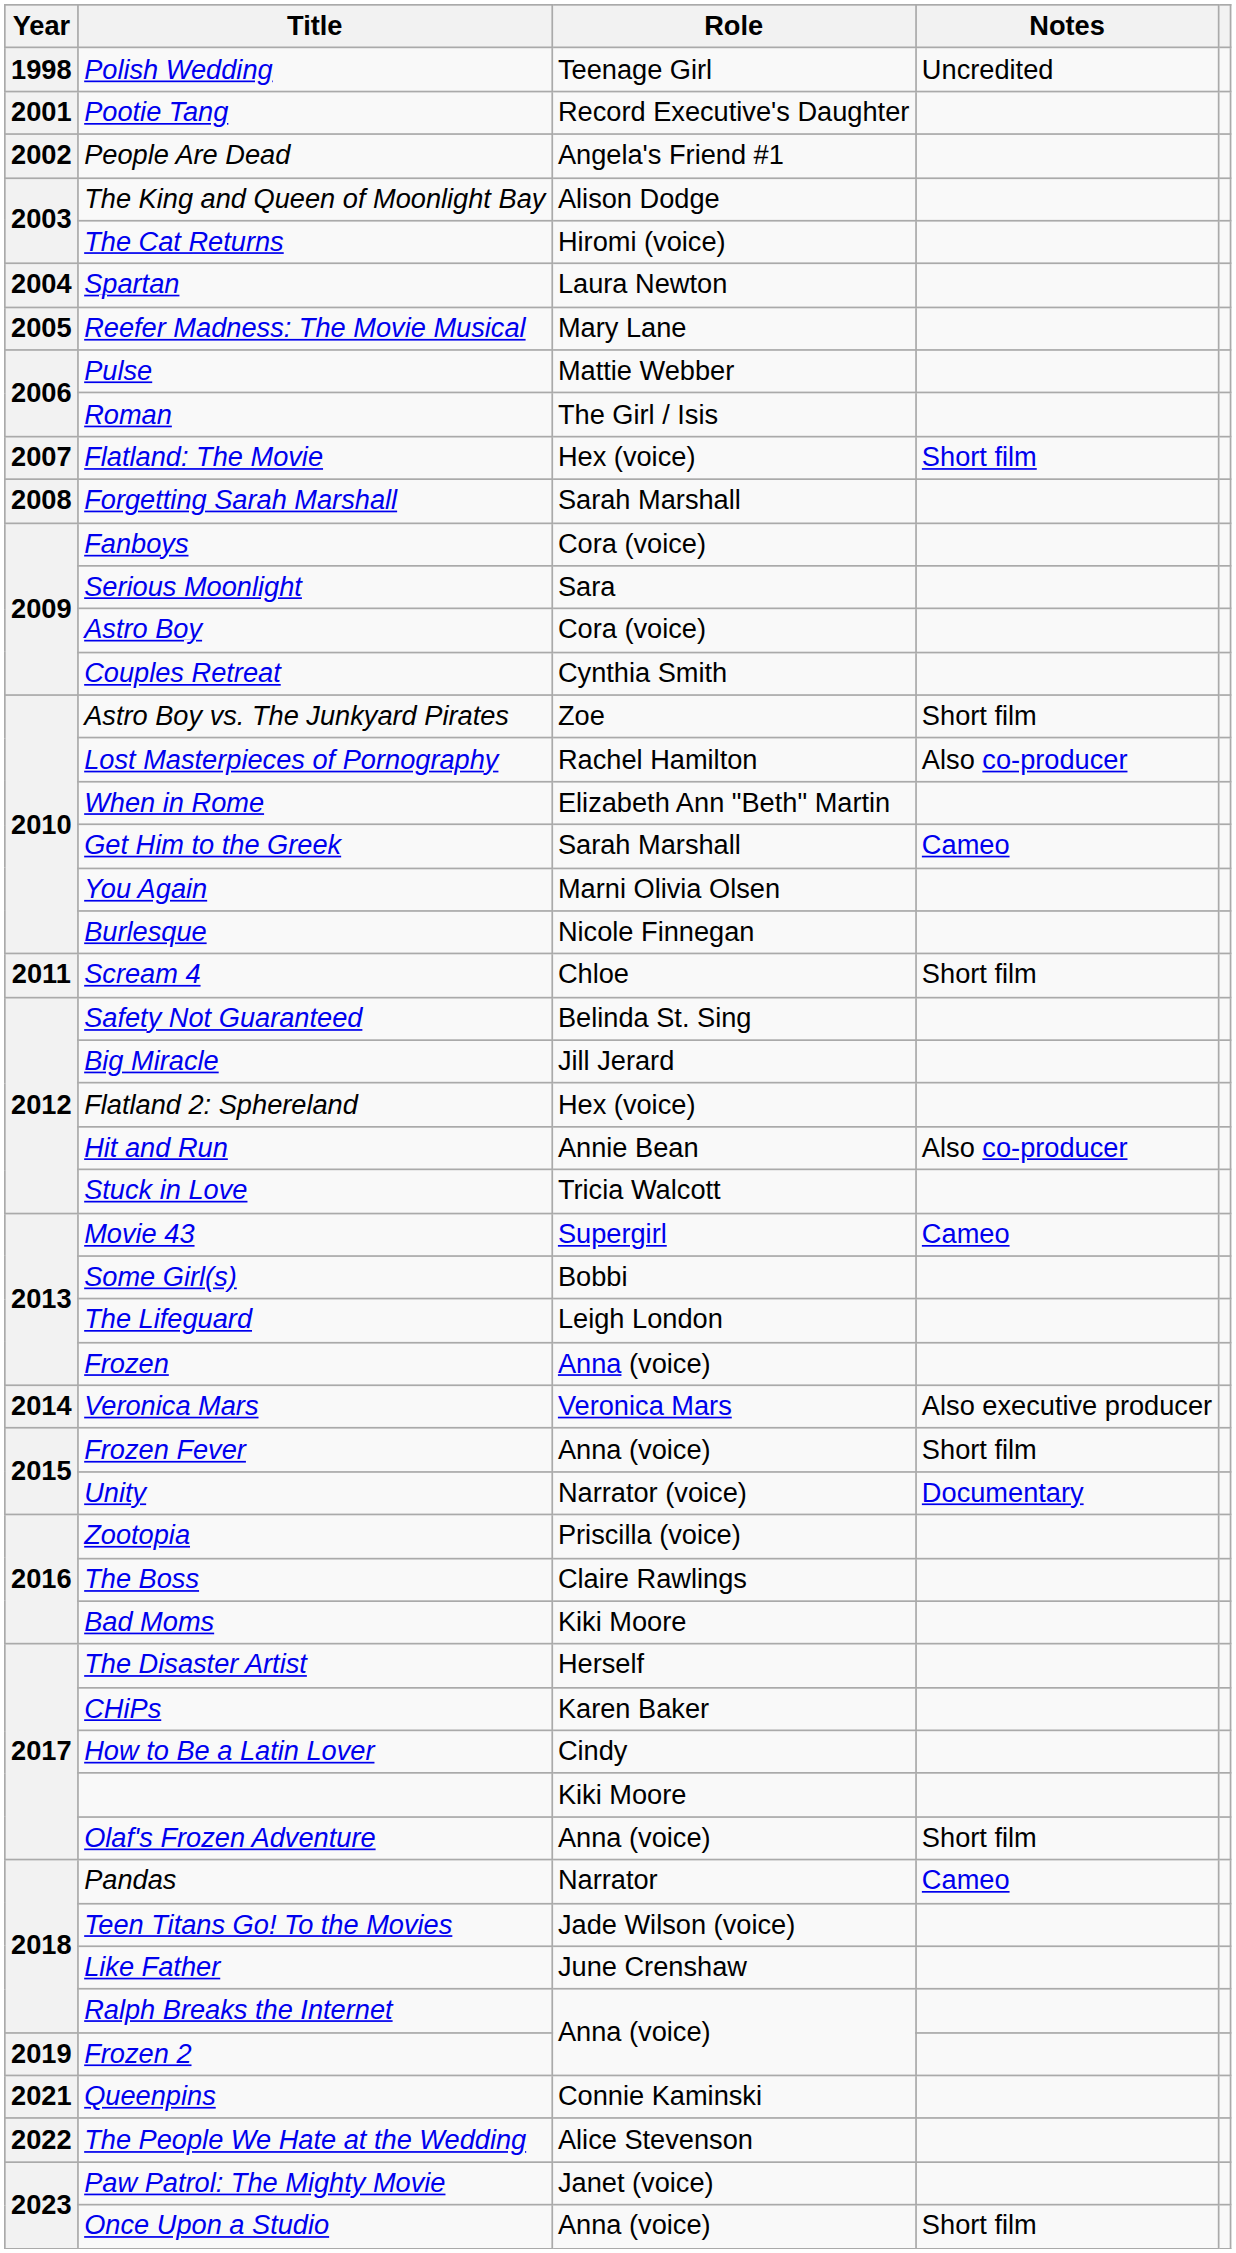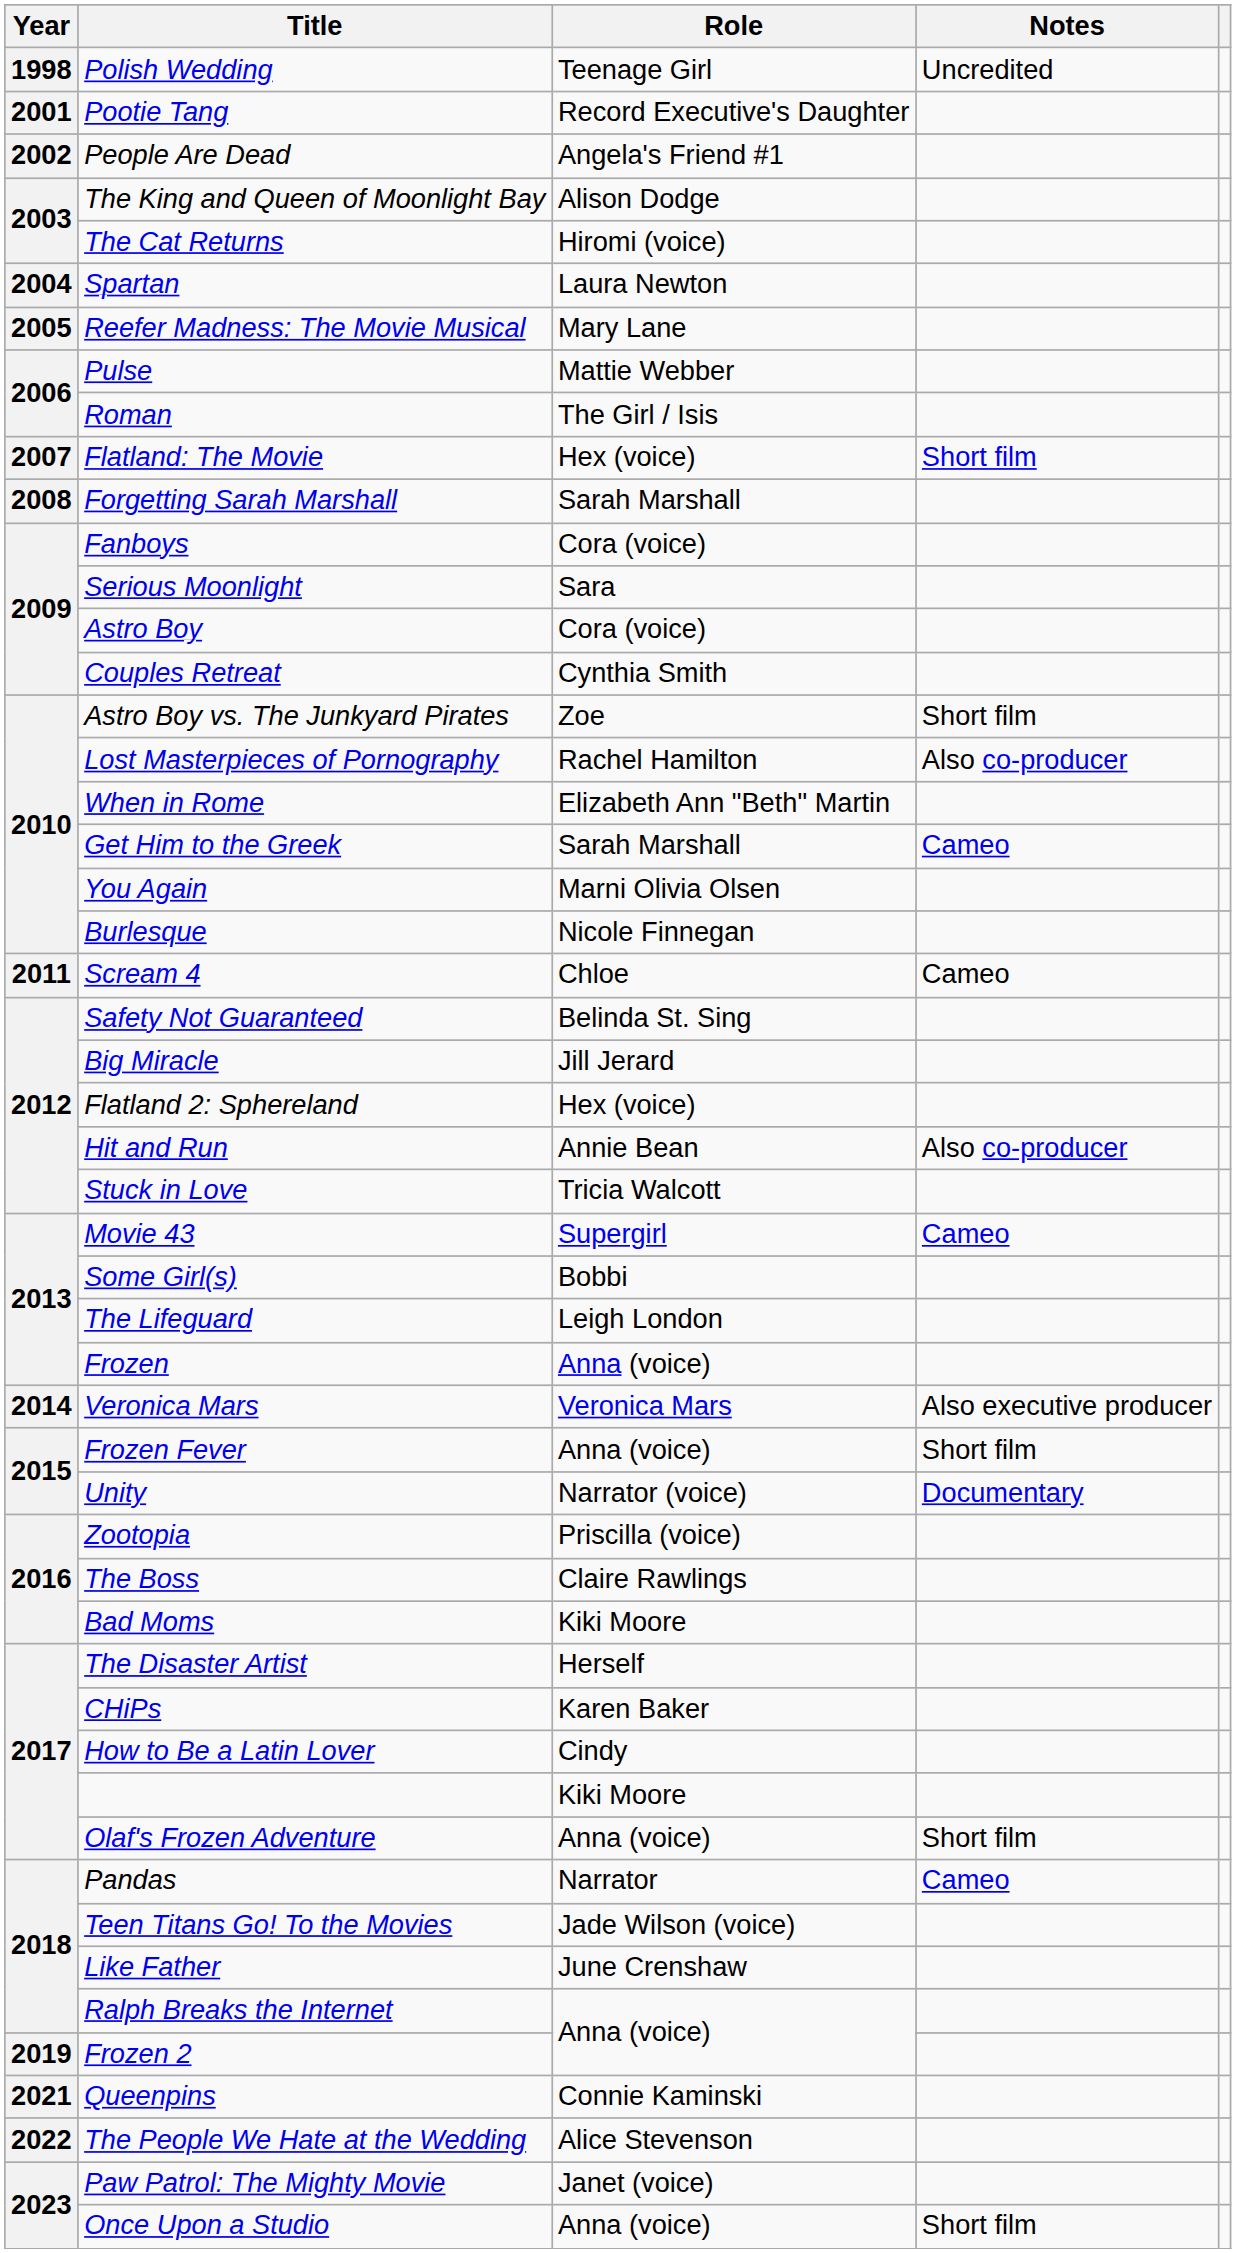Scream 4 | Notes: Short film -> Cameo
